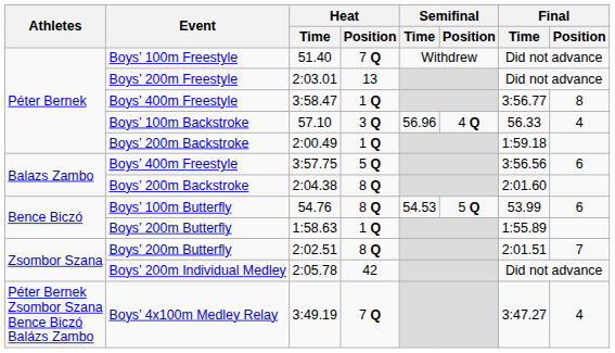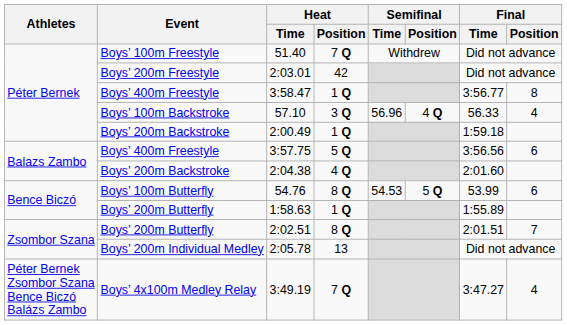2:03.01 | Heat / Position: 13 -> 42
2:04.38 | Heat / Position: 8 Q -> 4 Q
2:05.78 | Heat / Position: 42 -> 13
